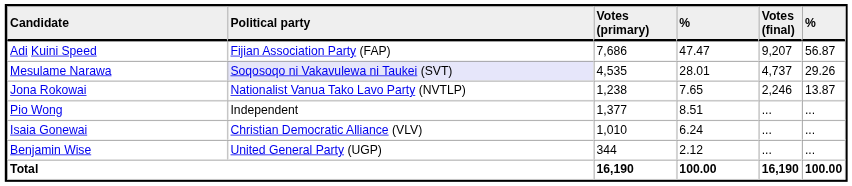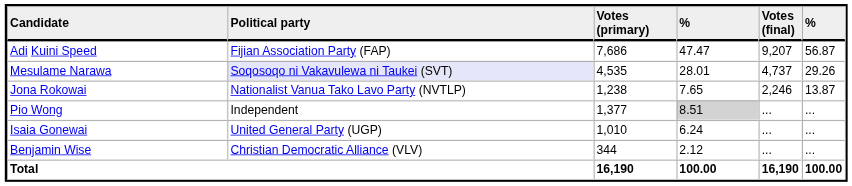Pio Wong | column 4: no background -> lightgrey background
Isaia Gonewai | Political party: Christian Democratic Alliance (VLV) -> United General Party (UGP)
Benjamin Wise | Political party: United General Party (UGP) -> Christian Democratic Alliance (VLV)
